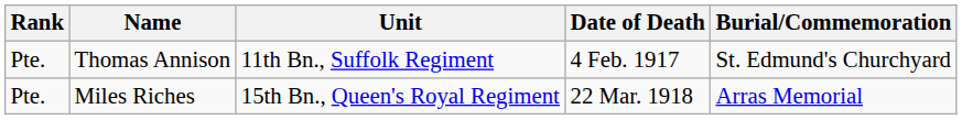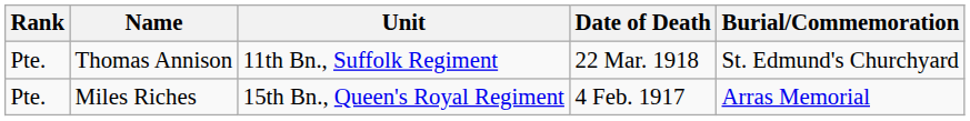Thomas Annison | Date of Death: 4 Feb. 1917 -> 22 Mar. 1918
Miles Riches | Date of Death: 22 Mar. 1918 -> 4 Feb. 1917
